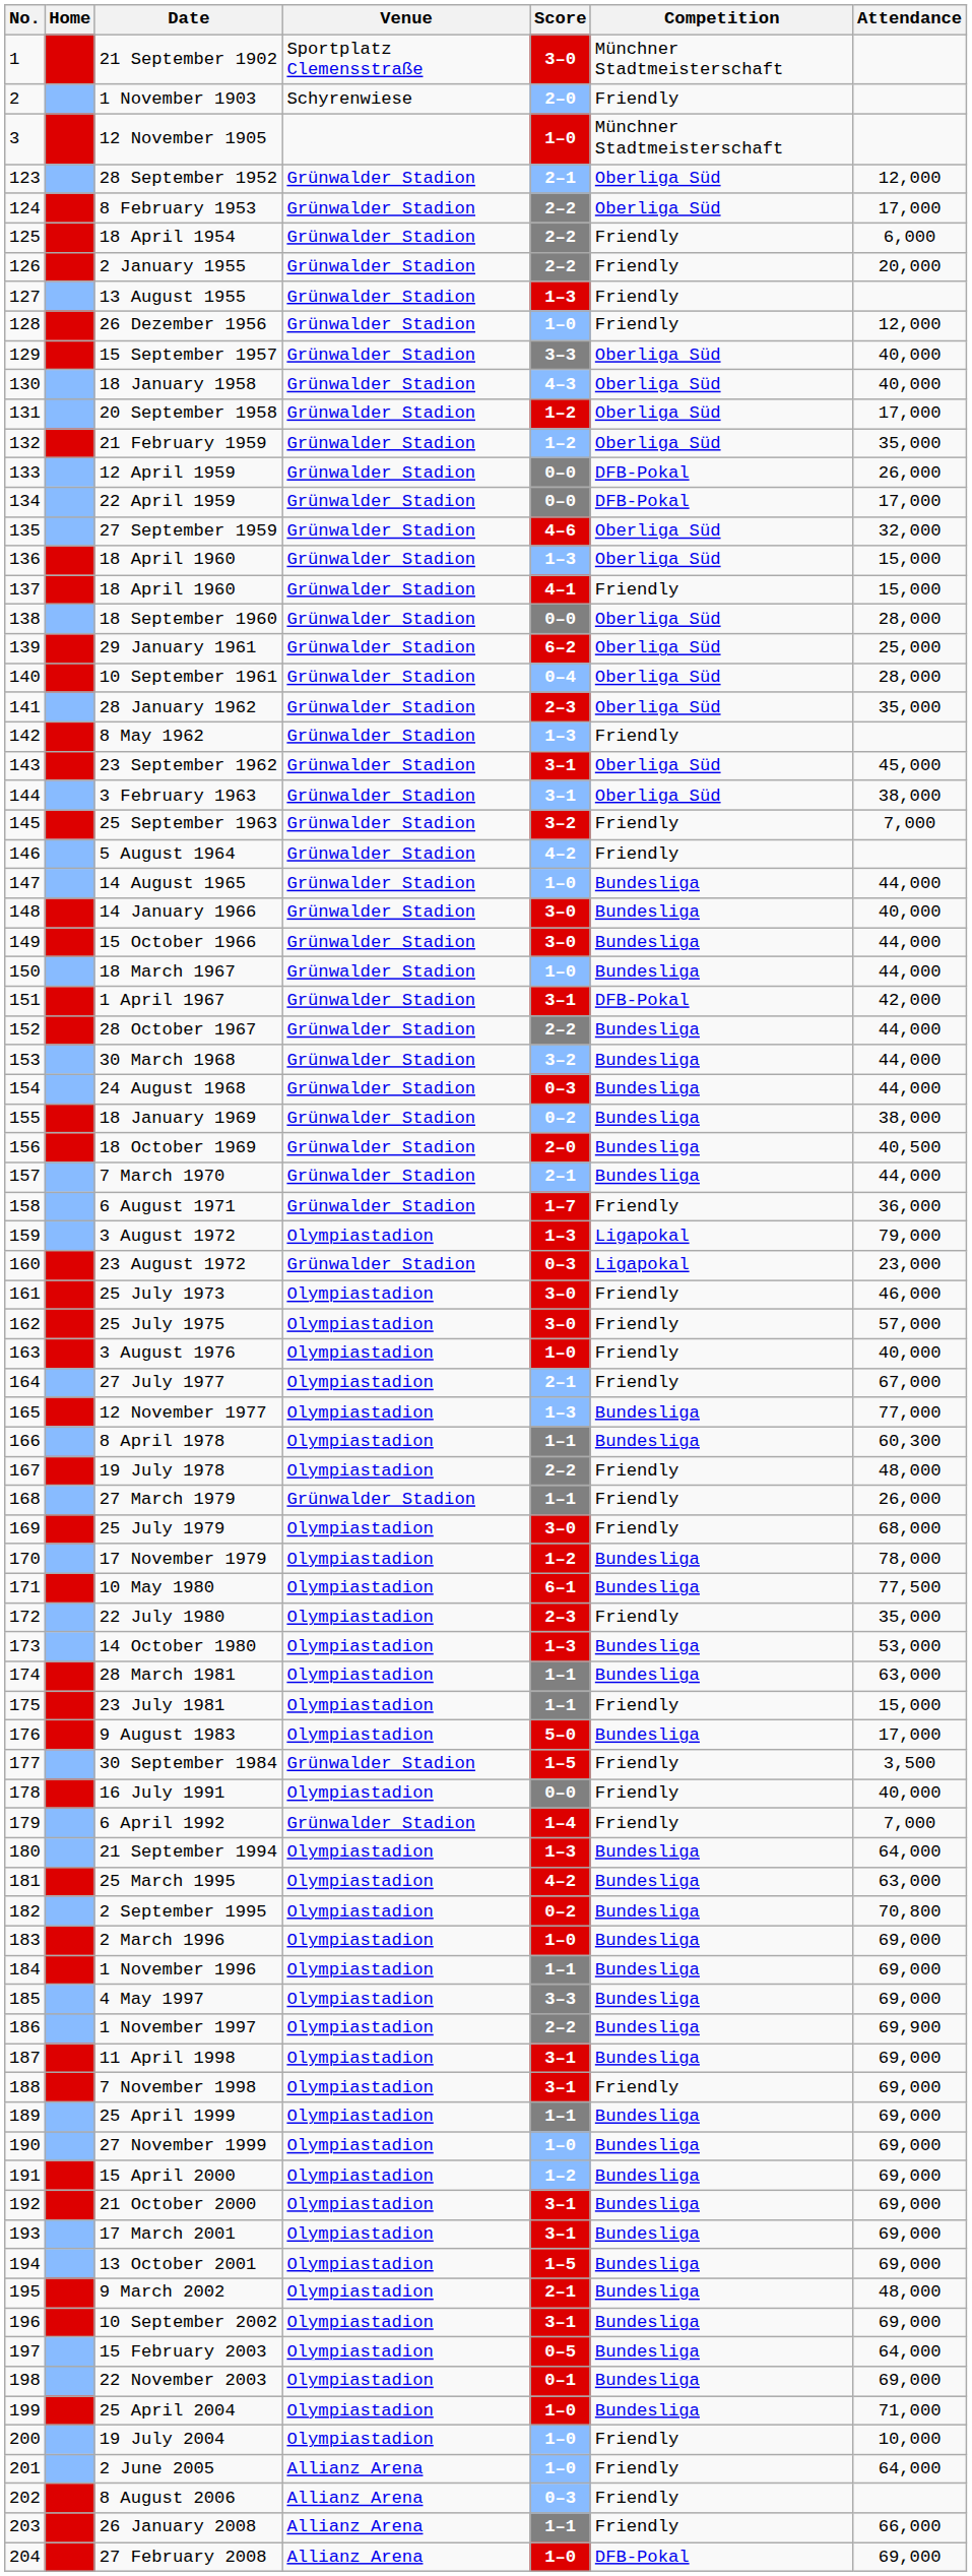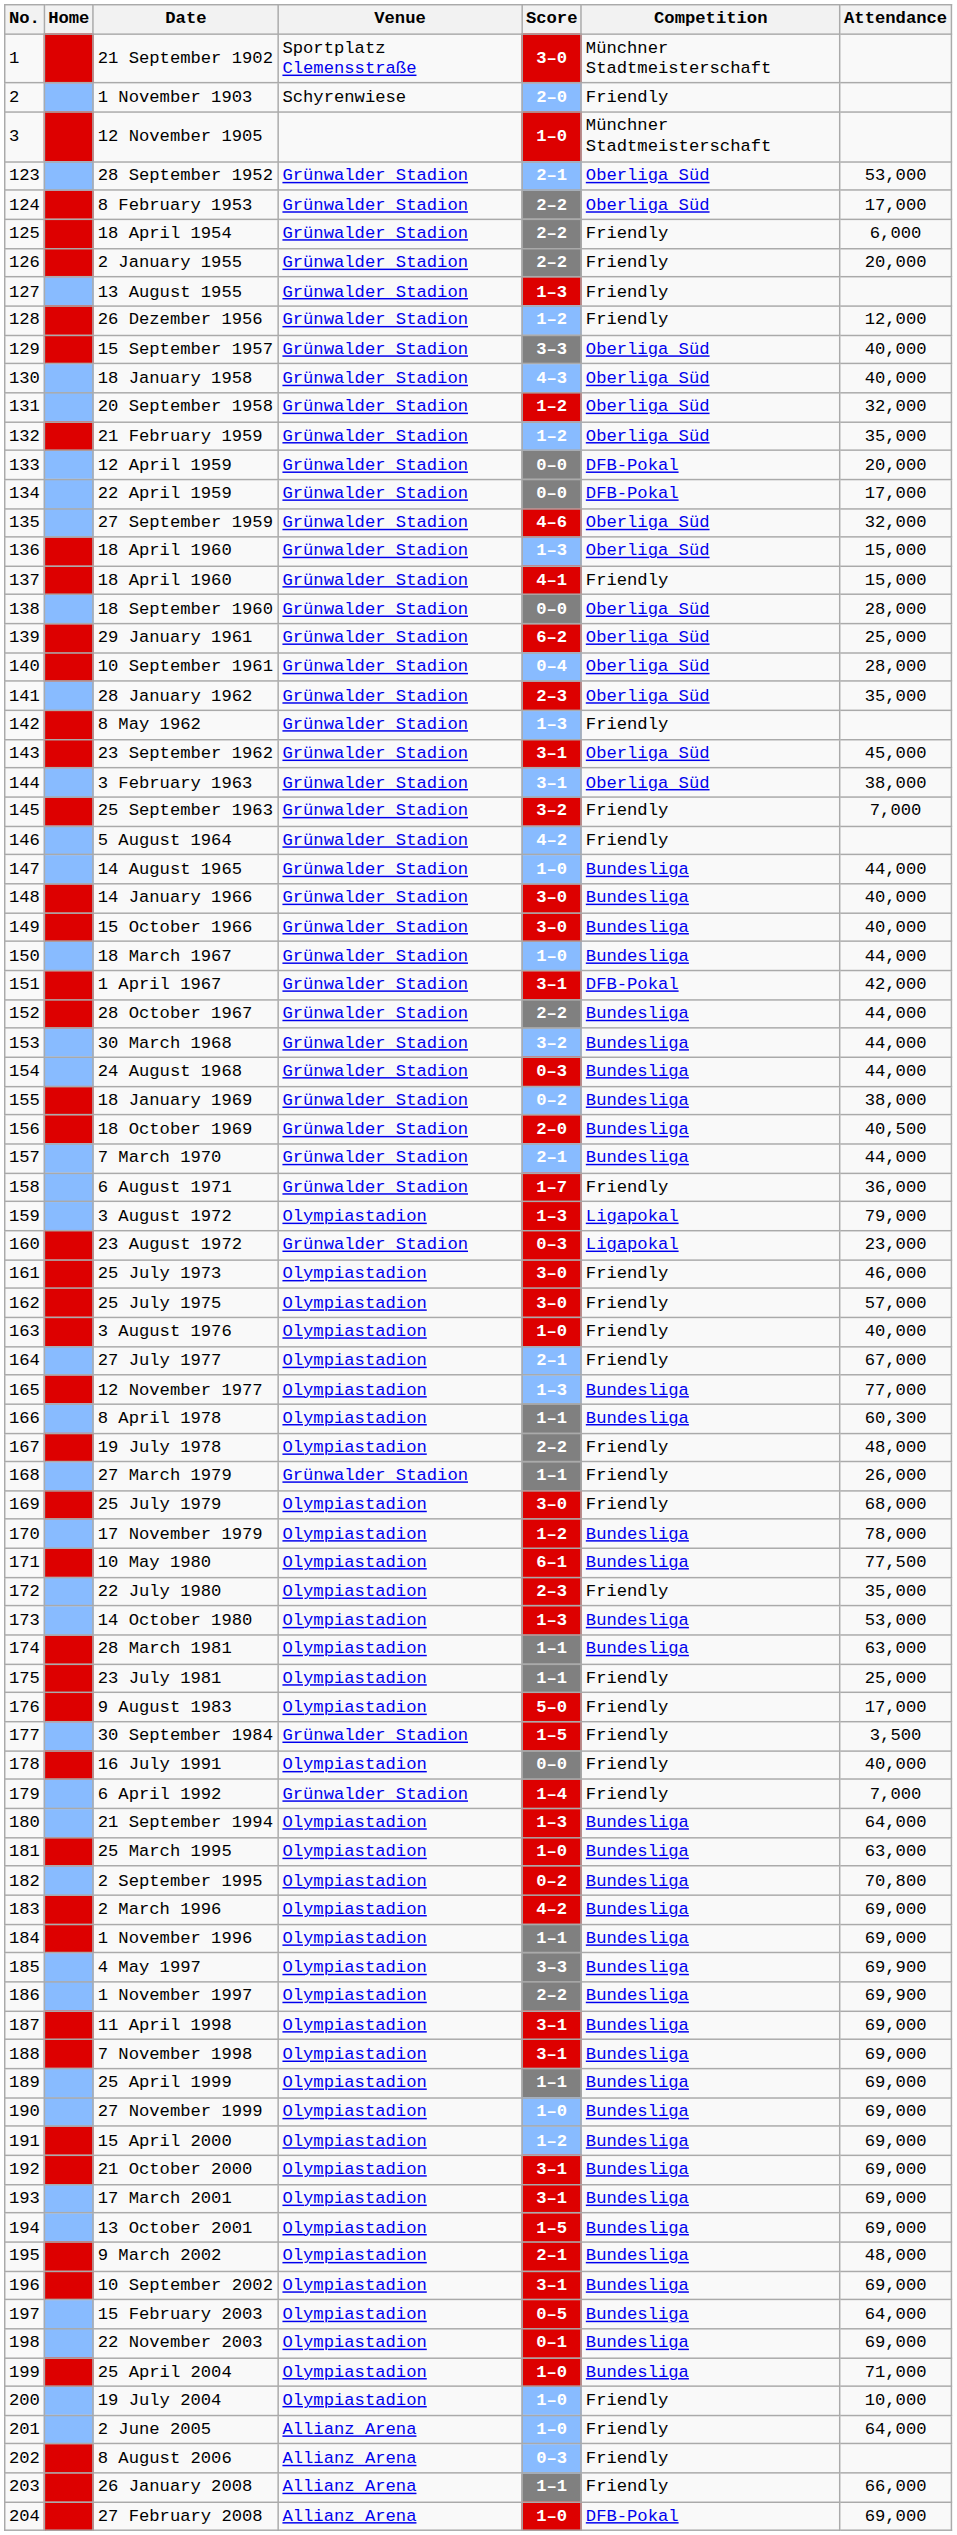28 September 1952 | Attendance: 12,000 -> 53,000
26 Dezember 1956 | Score: 1–0 -> 1–2
20 September 1958 | Attendance: 17,000 -> 32,000
12 April 1959 | Attendance: 26,000 -> 20,000
15 October 1966 | Attendance: 44,000 -> 40,000
23 July 1981 | Attendance: 15,000 -> 25,000
9 August 1983 | Competition: Bundesliga -> Friendly
25 March 1995 | Score: 4–2 -> 1–0
2 March 1996 | Score: 1–0 -> 4–2
4 May 1997 | Attendance: 69,000 -> 69,900
7 November 1998 | Competition: Friendly -> Bundesliga
